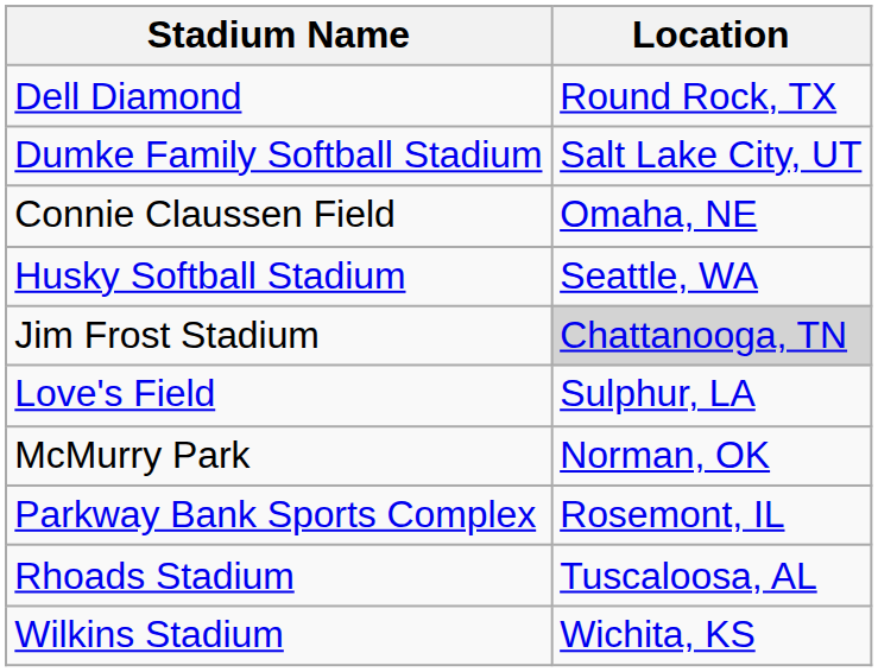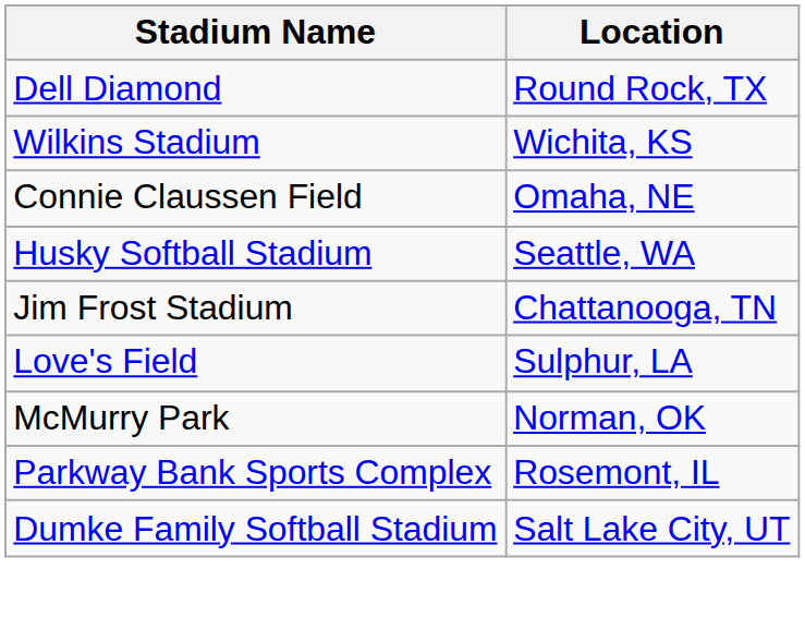rows swapped: Dumke Family Softball Stadium <-> Wilkins Stadium
Jim Frost Stadium | Location: lightgrey background -> no background
- row: Rhoads Stadium | Tuscaloosa, AL
